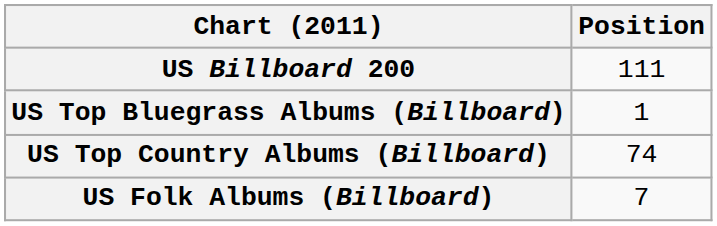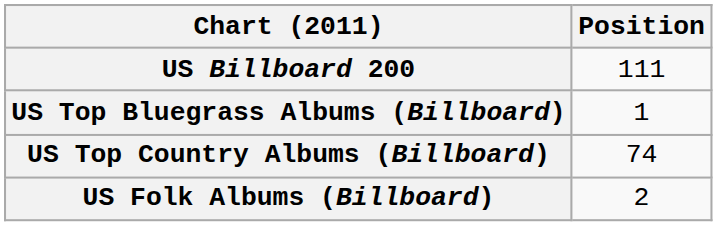US Folk Albums (Billboard) | Position: 7 -> 2
